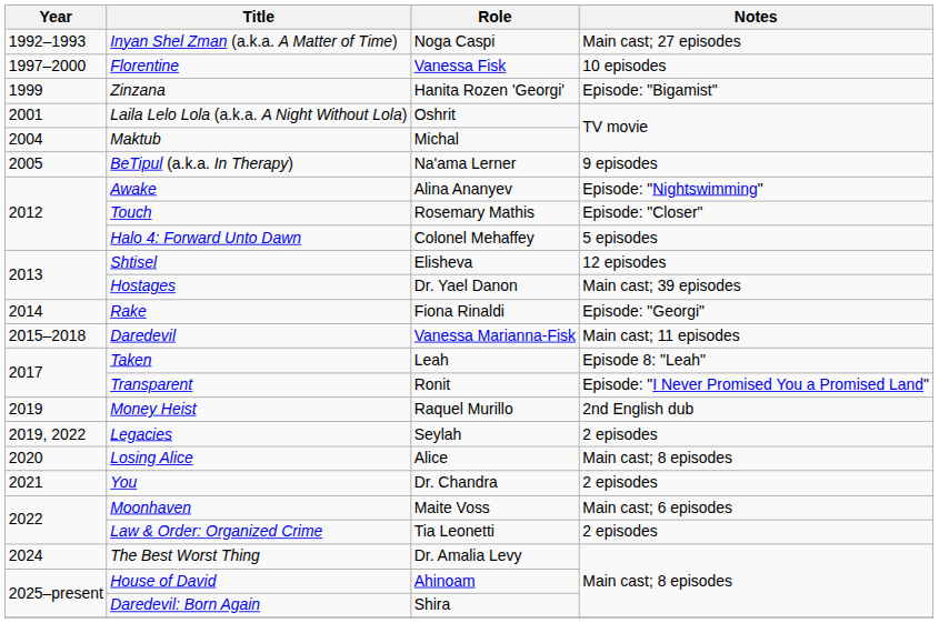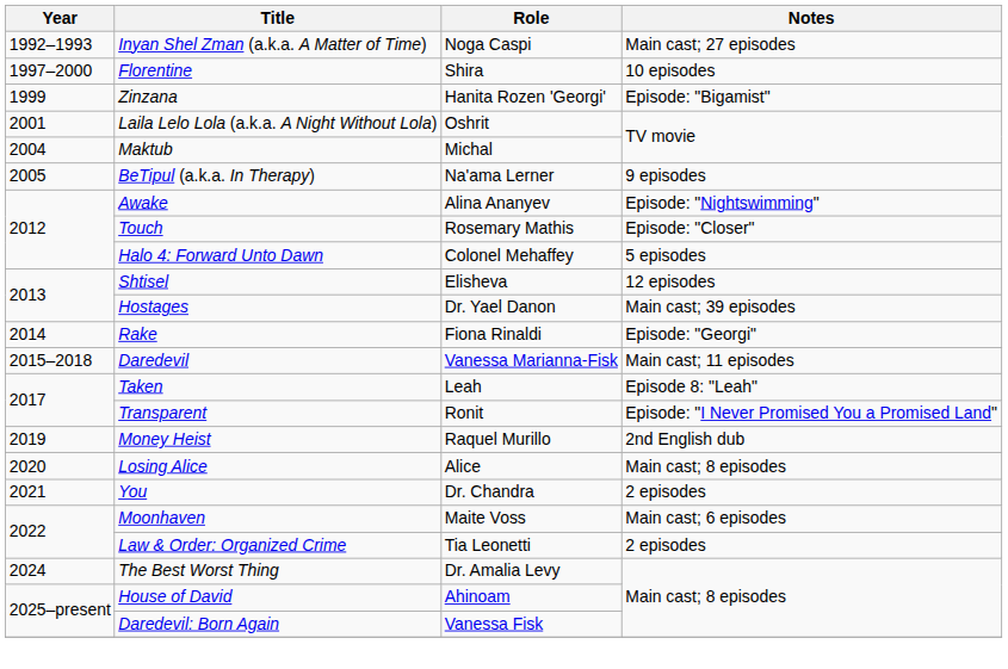Florentine | Role: Vanessa Fisk -> Shira
- row: 2019, 2022 | Legacies | Seylah | 2 episodes
Daredevil: Born Again | Role: Shira -> Vanessa Fisk
